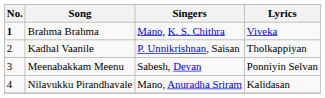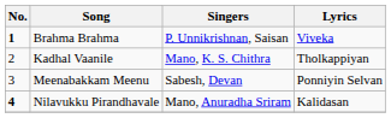Brahma Brahma | Singers: Mano, K. S. Chithra -> P. Unnikrishnan, Saisan
Kadhal Vaanile | Singers: P. Unnikrishnan, Saisan -> Mano, K. S. Chithra
Nilavukku Pirandhavale | No.: normal -> bold
